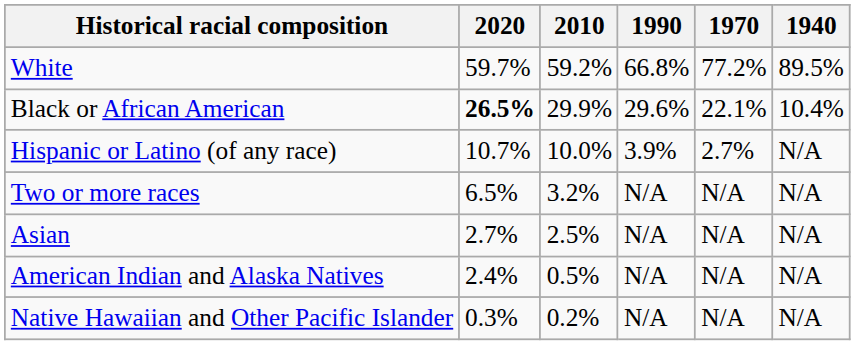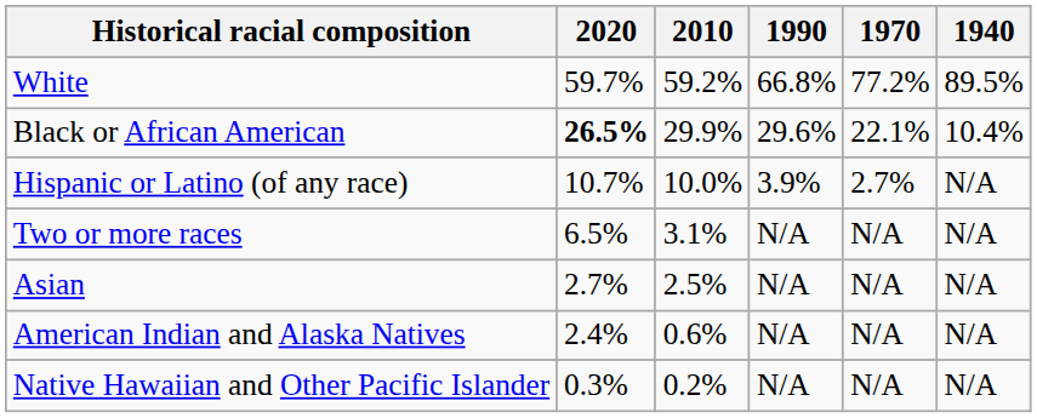Two or more races | 2010: 3.2% -> 3.1%
American Indian and Alaska Natives | 2010: 0.5% -> 0.6%
